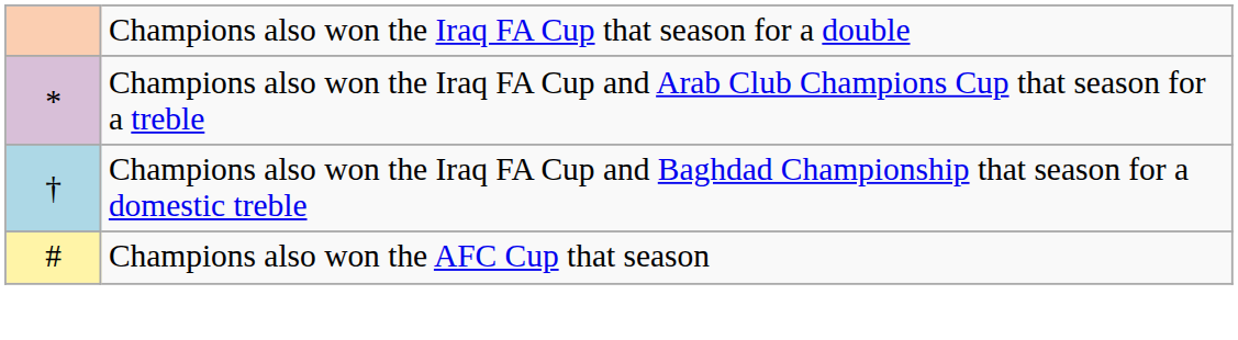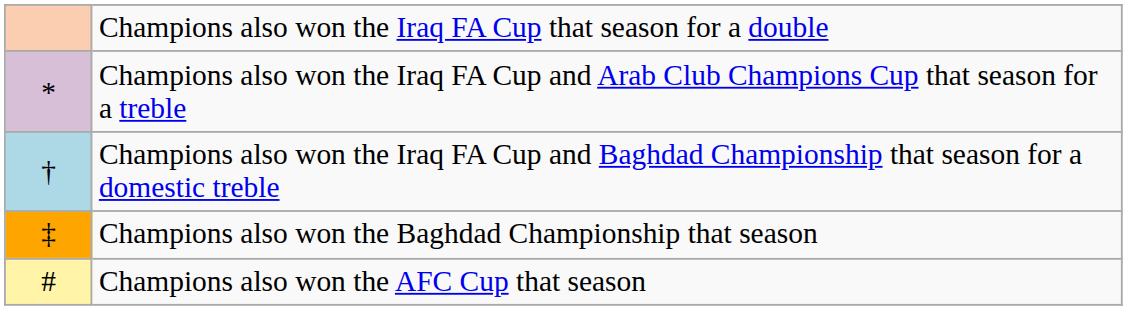+ row: ‡ | Champions also won the Baghdad Championship that season
